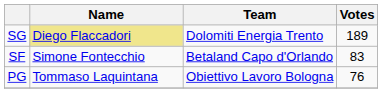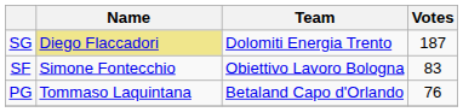SG | Votes: 189 -> 187
SF | Team: Betaland Capo d'Orlando -> Obiettivo Lavoro Bologna
PG | Team: Obiettivo Lavoro Bologna -> Betaland Capo d'Orlando
